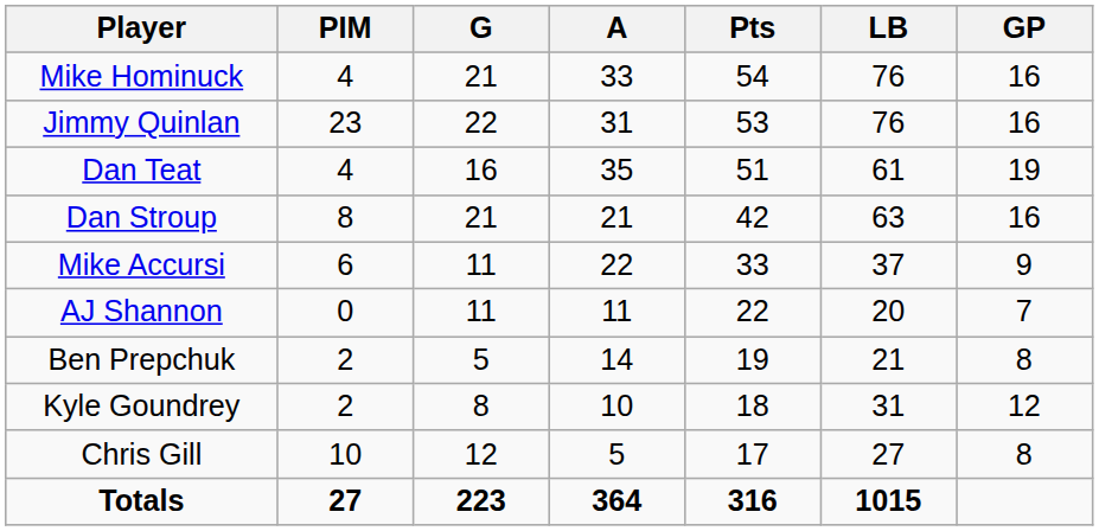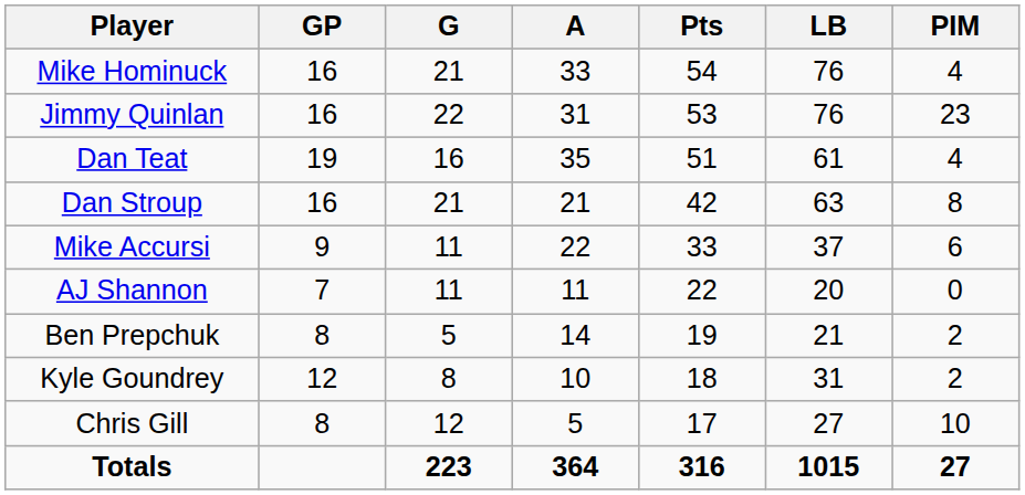columns swapped: GP <-> PIM
